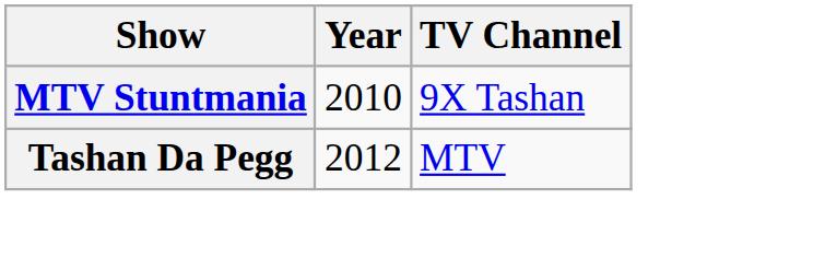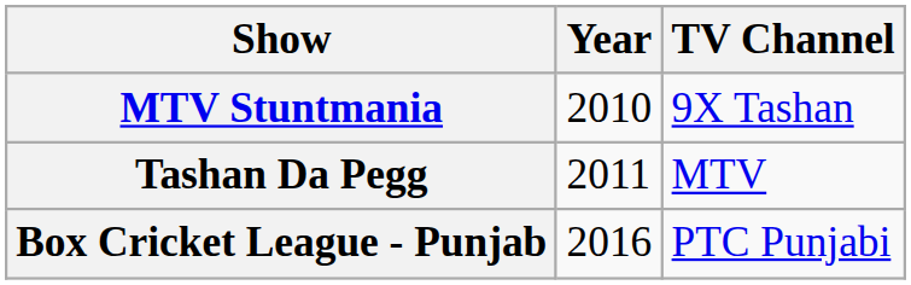Tashan Da Pegg | Year: 2012 -> 2011
+ row: Box Cricket League - Punjab | 2016 | PTC Punjabi
